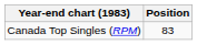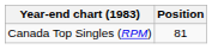Canada Top Singles (RPM) | Position: 83 -> 81
